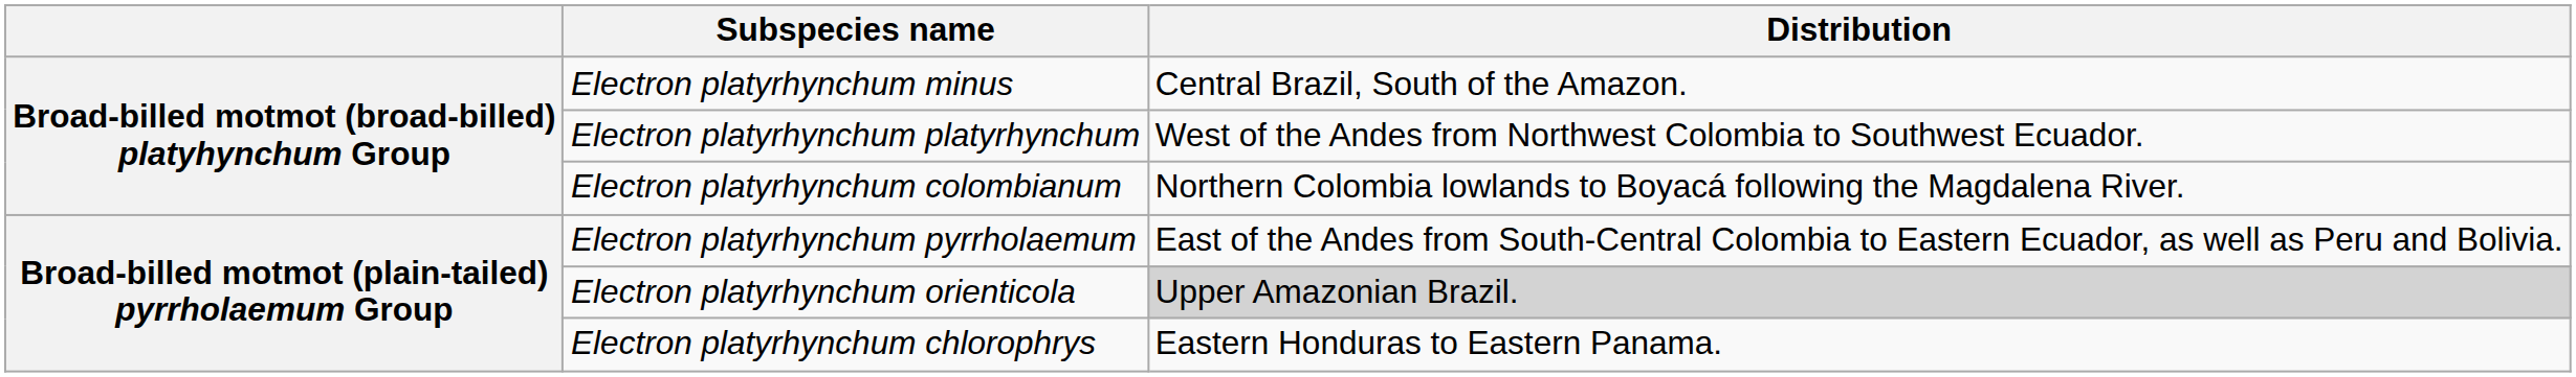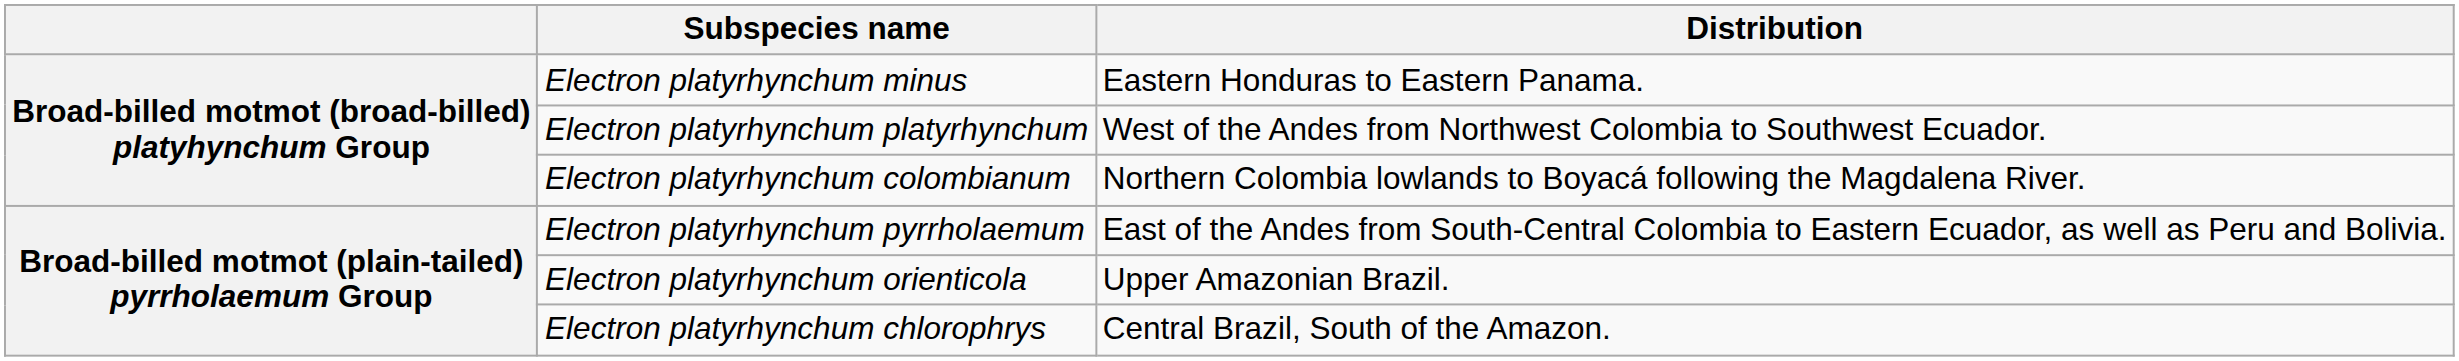Electron platyrhynchum minus | Distribution: Central Brazil, South of the Amazon. -> Eastern Honduras to Eastern Panama.
Electron platyrhynchum orienticola | Distribution: lightgrey background -> no background
Electron platyrhynchum chlorophrys | Distribution: Eastern Honduras to Eastern Panama. -> Central Brazil, South of the Amazon.
